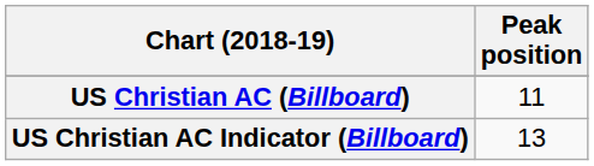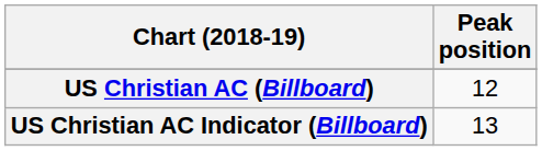US Christian AC (Billboard) | Peak position: 11 -> 12
